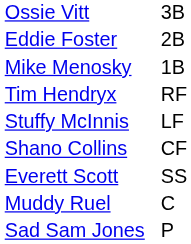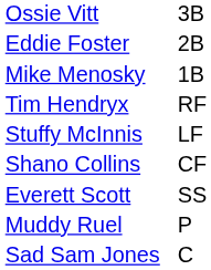Muddy Ruel | column 2: C -> P
Sad Sam Jones | column 2: P -> C
